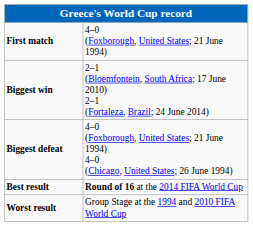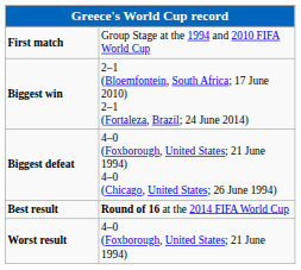First match | column 2: 4–0 (Foxborough, United States; 21 June 1994) -> Group Stage at the 1994 and 2010 FIFA World Cup
Worst result | column 2: Group Stage at the 1994 and 2010 FIFA World Cup -> 4–0 (Foxborough, United States; 21 June 1994)
